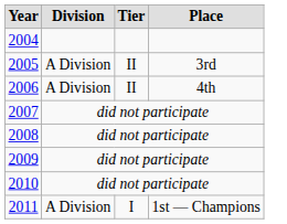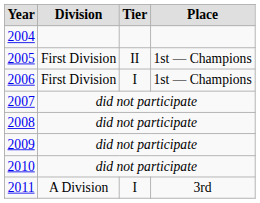2005 | Division: A Division -> First Division
2005 | Place: 3rd -> 1st — Champions
2006 | Division: A Division -> First Division
2006 | Tier: II -> I
2006 | Place: 4th -> 1st — Champions
2011 | Place: 1st — Champions -> 3rd
